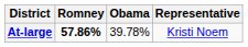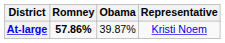At-large | Obama: 39.78% -> 39.87%
